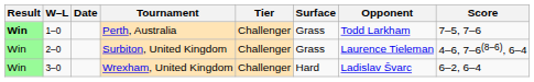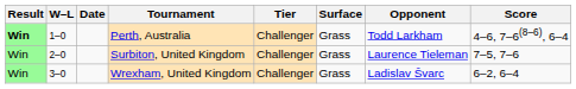Perth, Australia | Score: 7–5, 7–6 -> 4–6, 7–6(8–6), 6–4
Surbiton, United Kingdom | Score: 4–6, 7–6(8–6), 6–4 -> 7–5, 7–6
Wrexham, United Kingdom | Surface: Hard -> Grass
